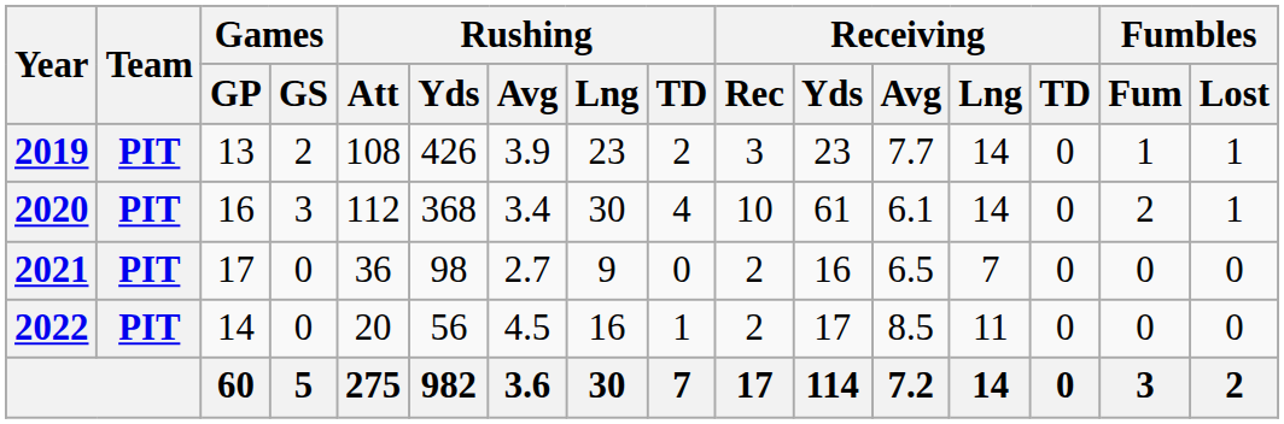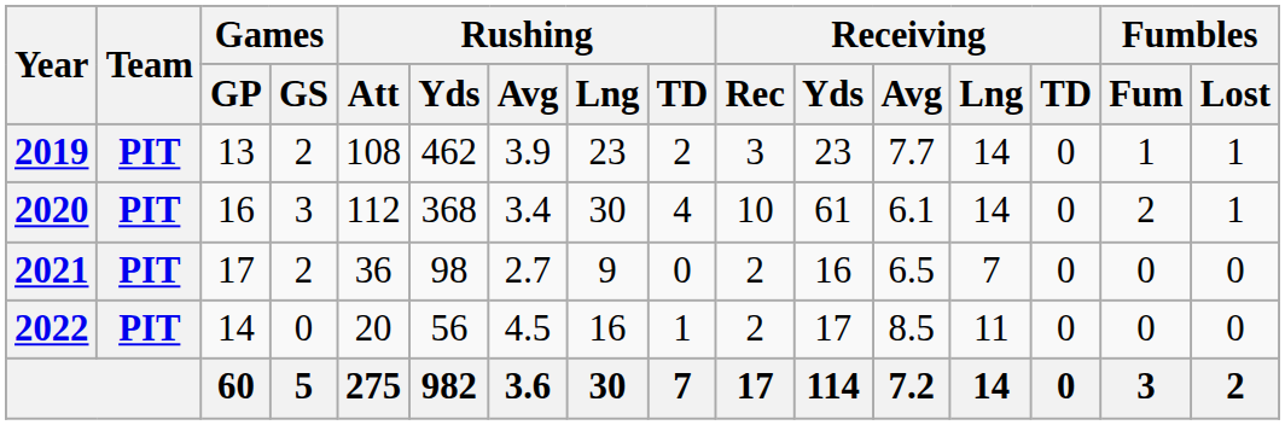2019 | Rushing / Yds: 426 -> 462
2021 | Games / GS: 0 -> 2
